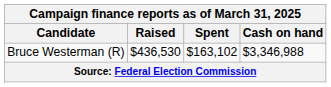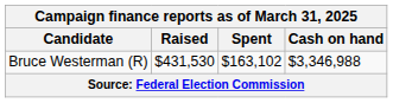Bruce Westerman (R) | Raised: $436,530 -> $431,530
